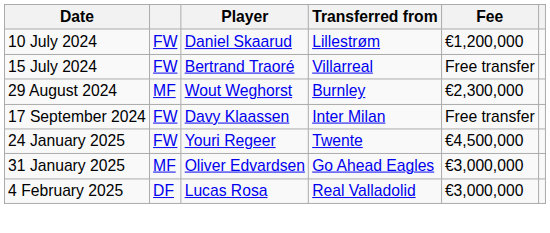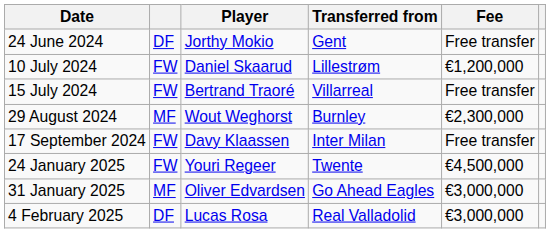+ row: 24 June 2024 | DF | Jorthy Mokio | Gent | Free transfer
